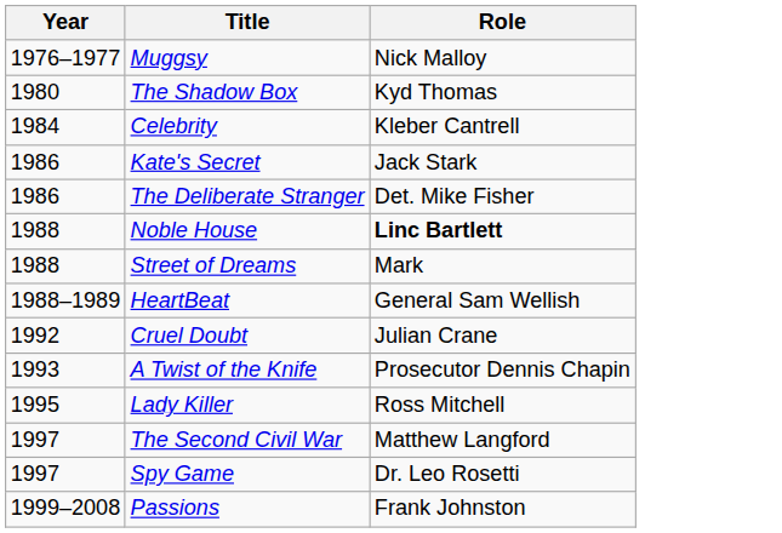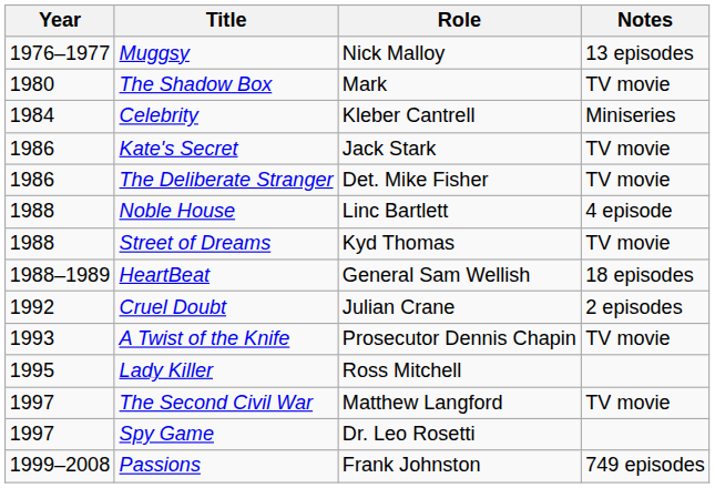+ column: Notes | 13 episodes | TV movie | Miniseries | TV movie | TV movie | 4 episode | TV movie | 18 episodes | 2 episodes | TV movie | TV movie | 749 episodes
The Shadow Box | Role: Kyd Thomas -> Mark
Noble House | Role: bold -> normal
Street of Dreams | Role: Mark -> Kyd Thomas
